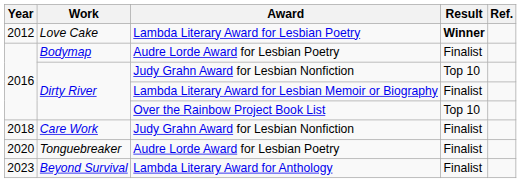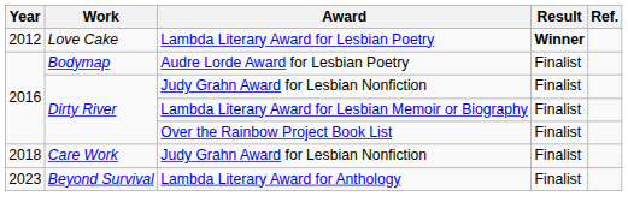Dirty River / Judy Grahn Award for Lesbian Nonfiction | Result: Top 10 -> Finalist
Dirty River / Over the Rainbow Project Book List | Result: Top 10 -> Finalist
- row: 2020 | Tonguebreaker | Audre Lorde Award for Lesbian Poetry | Finalist
